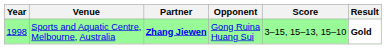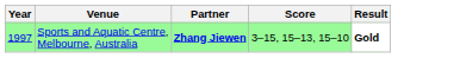- column: Opponent | Gong Ruina Huang Sui
Sports and Aquatic Centre, Melbourne, Australia | Year: 1998 -> 1997
